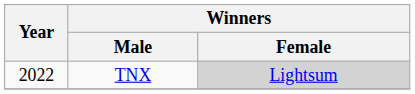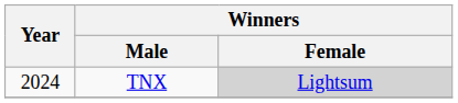TNX | Year: 2022 -> 2024
